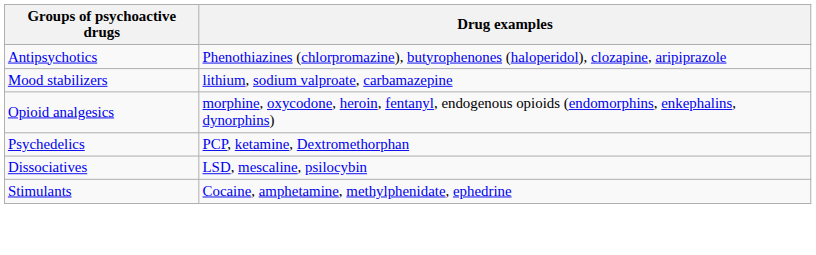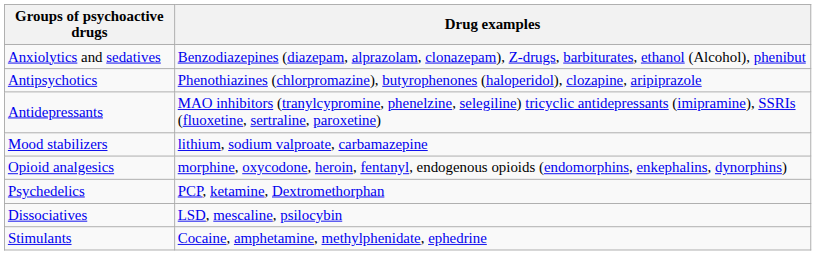+ row: Anxiolytics and sedatives | Benzodiazepines (diazepam, alprazolam, clonazepam), Z-drugs, barbiturates, ethanol (Alcohol), phenibut
+ row: Antidepressants | MAO inhibitors (tranylcypromine, phenelzine, selegiline) tricyclic antidepressants (imipramine), SSRIs (fluoxetine, sertraline, paroxetine)
